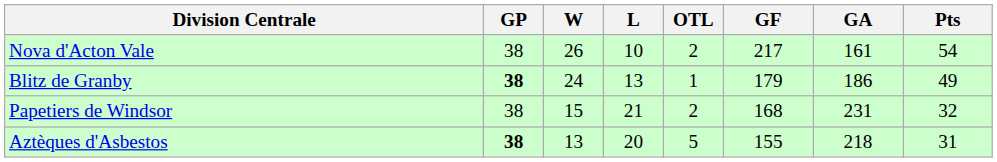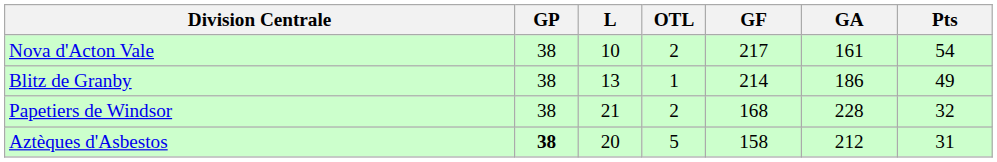- column: W | 26 | 24 | 15 | 13
Blitz de Granby | GP: bold -> normal
Blitz de Granby | GF: 179 -> 214
Papetiers de Windsor | GA: 231 -> 228
Aztèques d'Asbestos | GF: 155 -> 158
Aztèques d'Asbestos | GA: 218 -> 212
